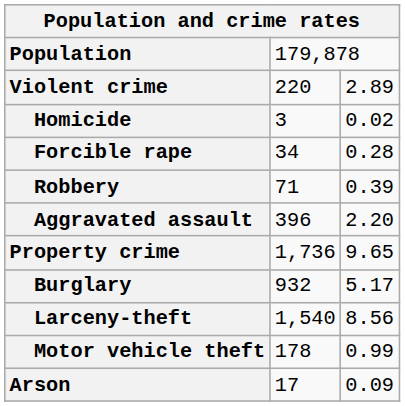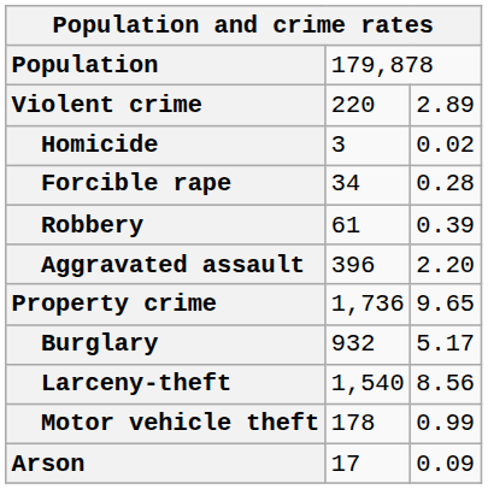Robbery | column 2: 71 -> 61
